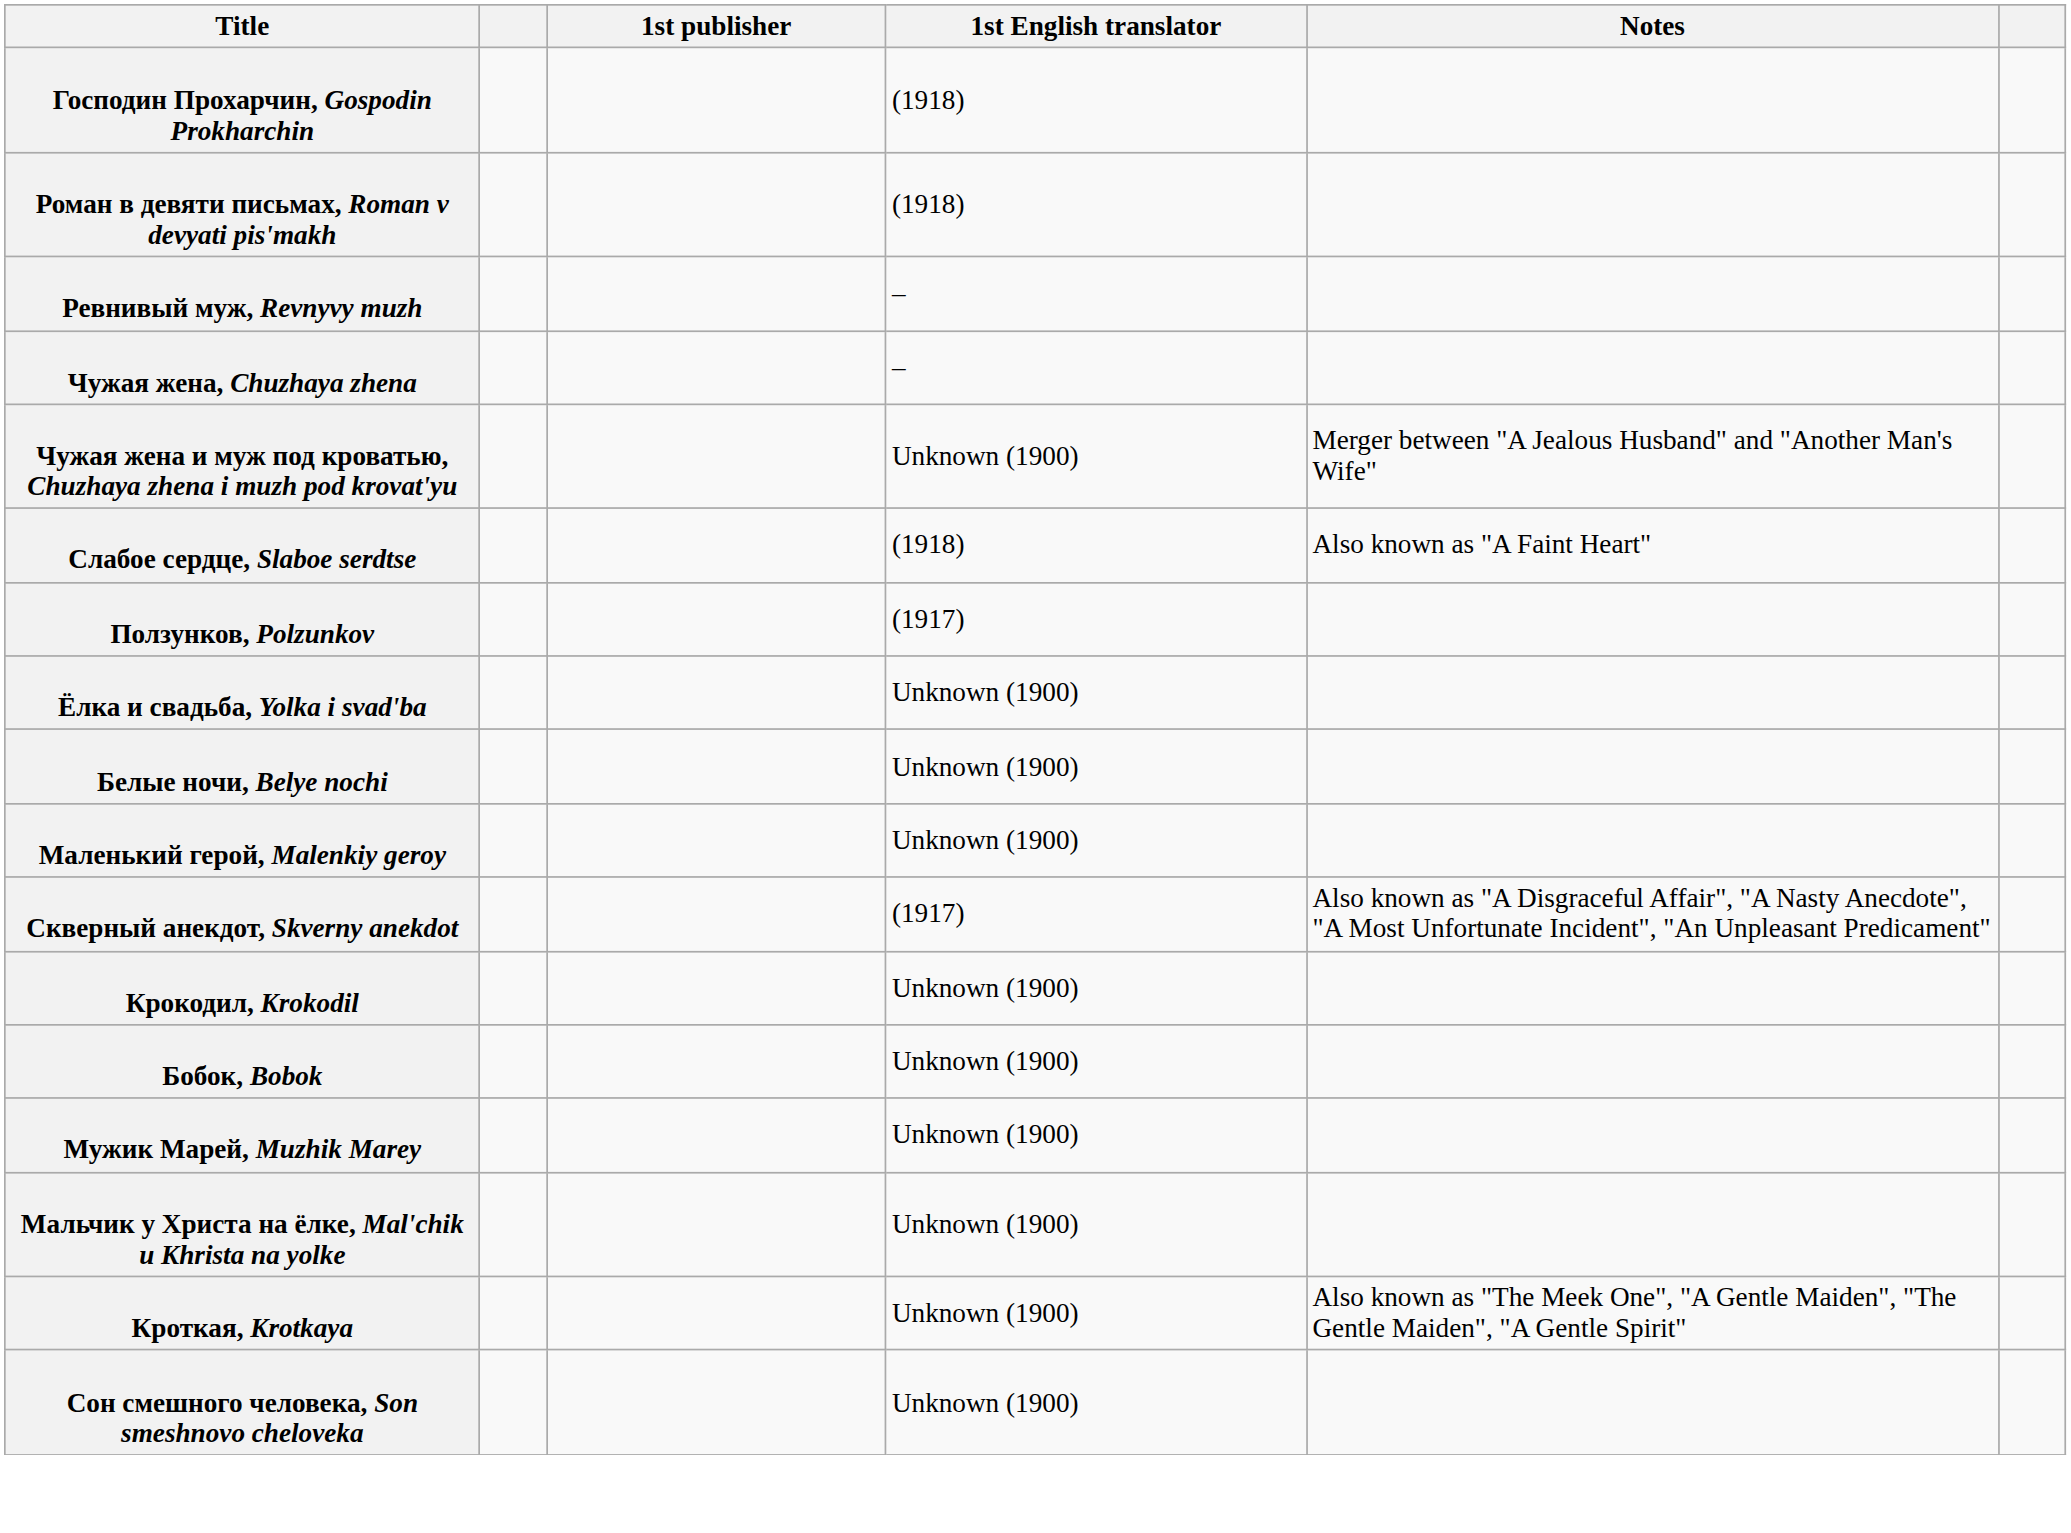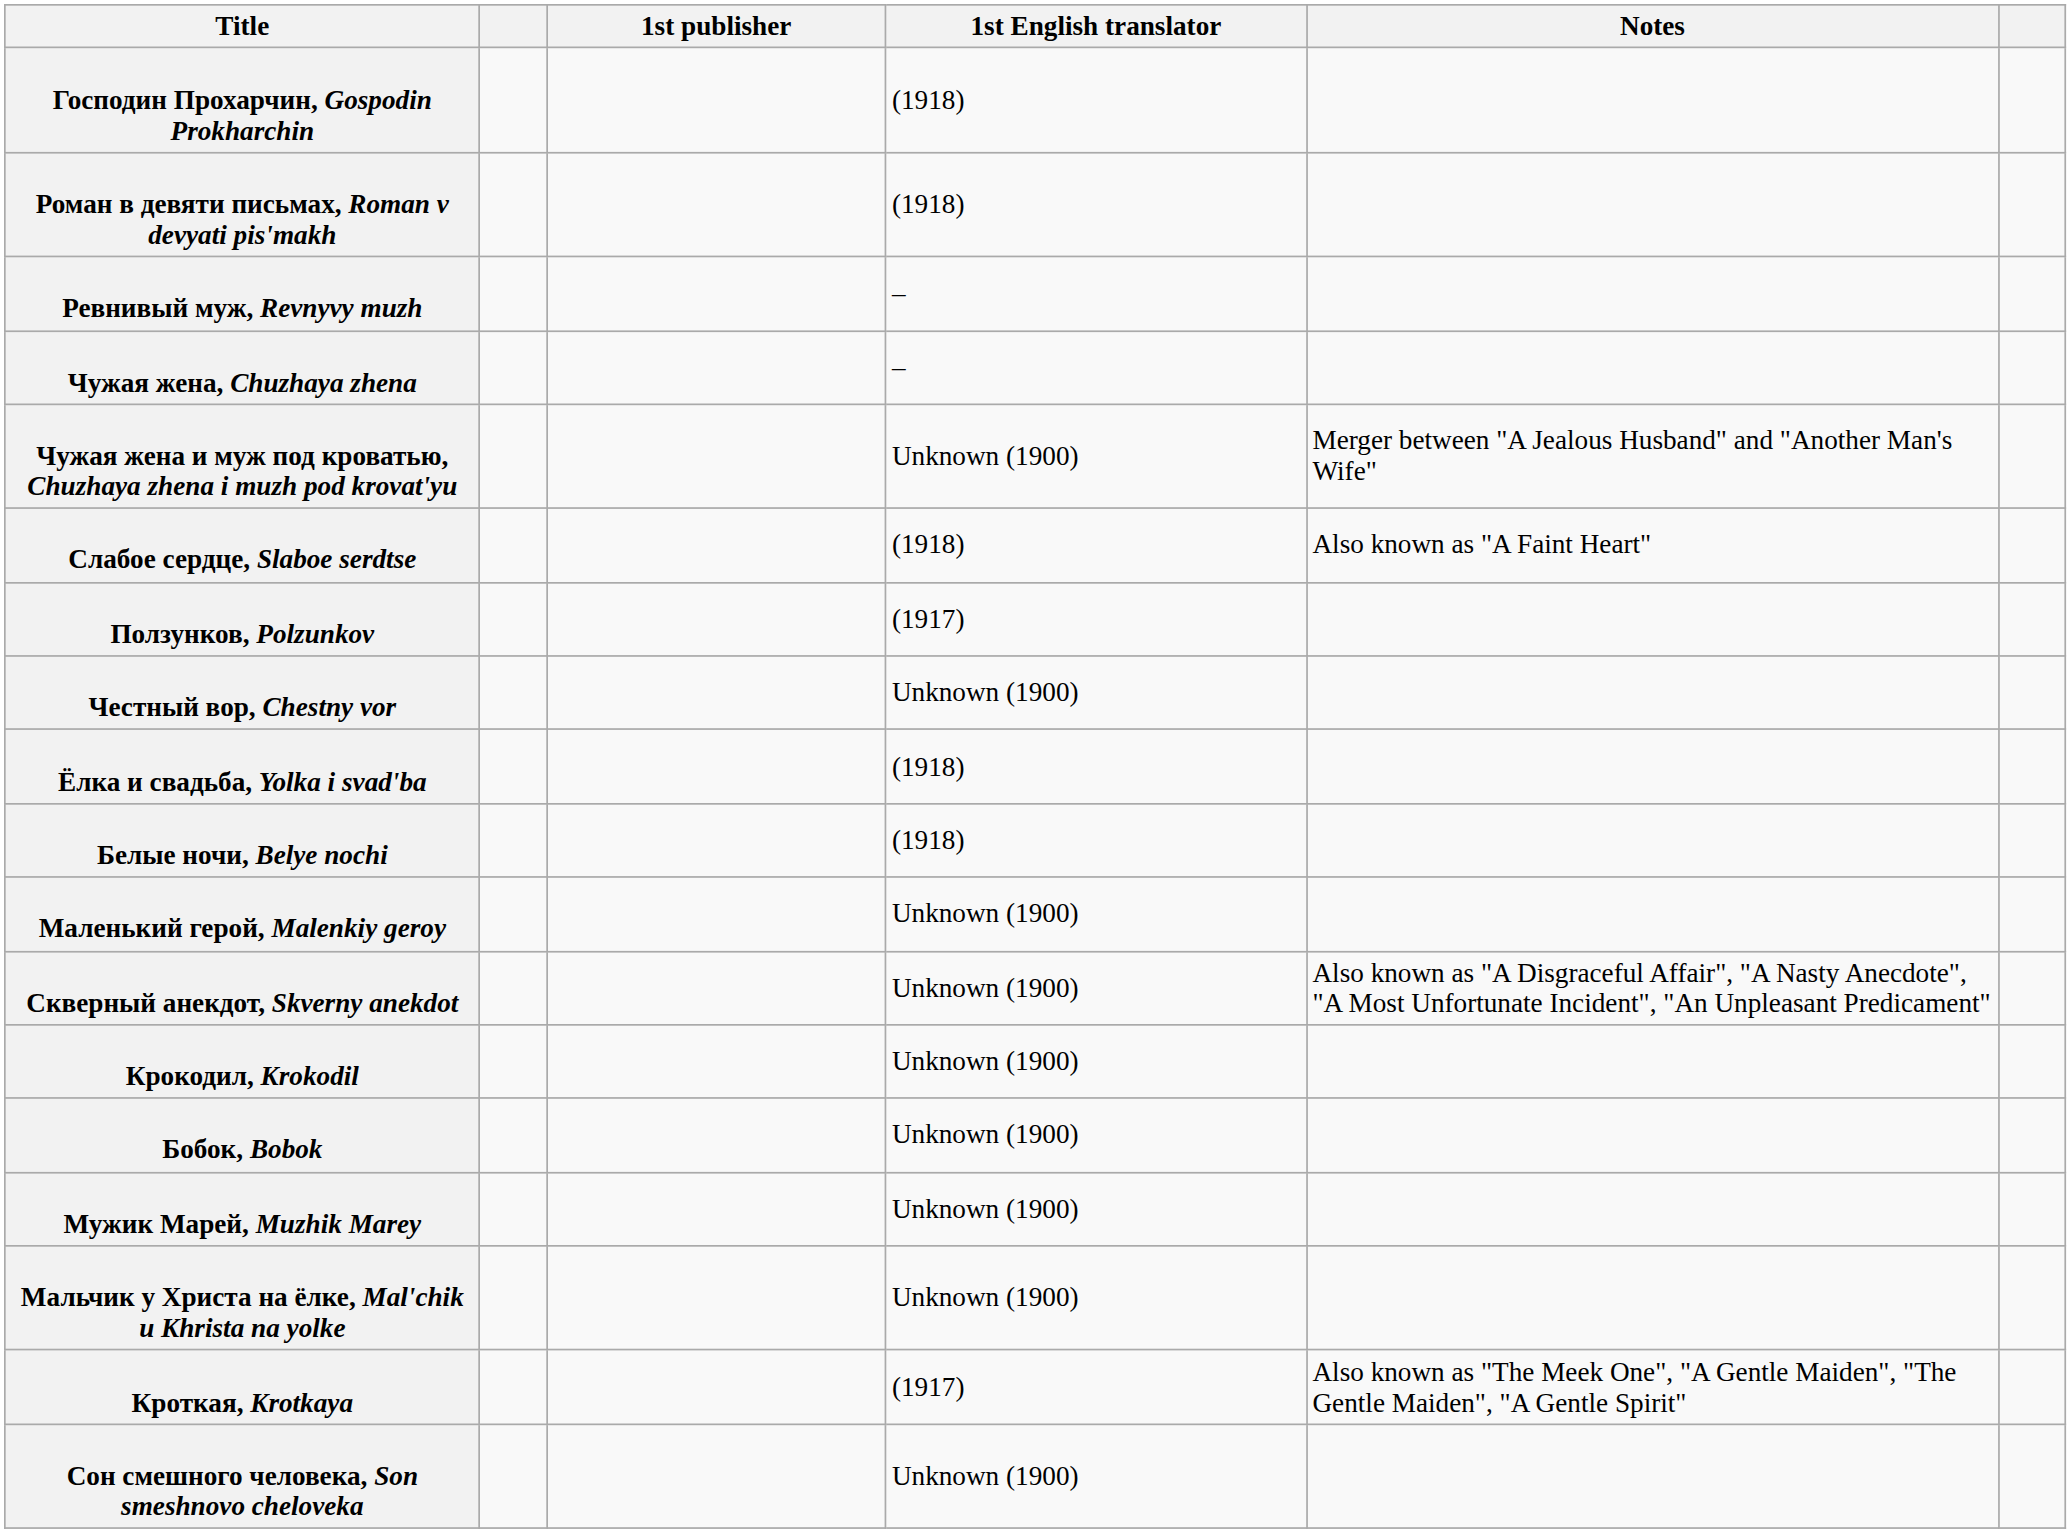+ row: Честный вор, Chestny vor | Unknown (1900)
Ёлка и свадьба, Yolka i svad'ba | 1st English translator: Unknown (1900) -> (1918)
Белые ночи, Belye nochi | 1st English translator: Unknown (1900) -> (1918)
Скверный анекдот, Skverny anekdot | 1st English translator: (1917) -> Unknown (1900)
Кроткая, Krotkaya | 1st English translator: Unknown (1900) -> (1917)
